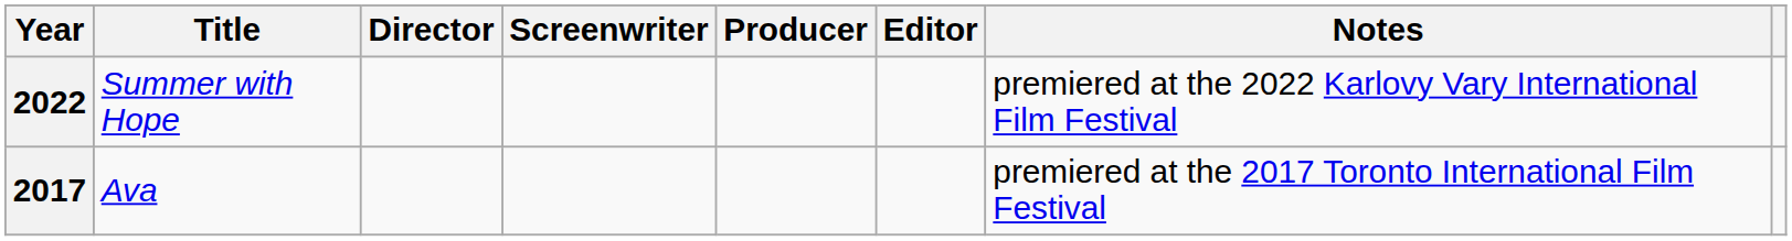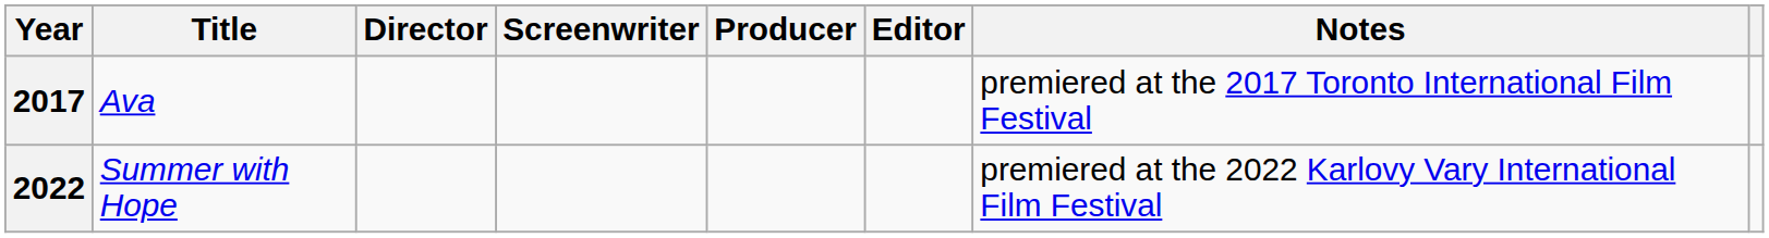rows swapped: 2017 <-> 2022
